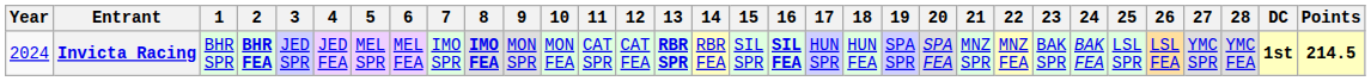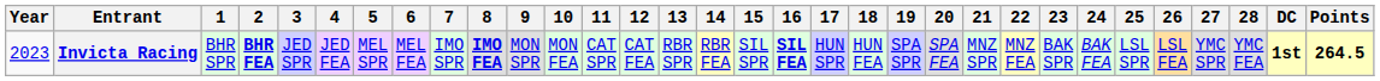Invicta Racing | Year: 2024 -> 2023
Invicta Racing | 13: bold -> normal
Invicta Racing | Points: 214.5 -> 264.5
